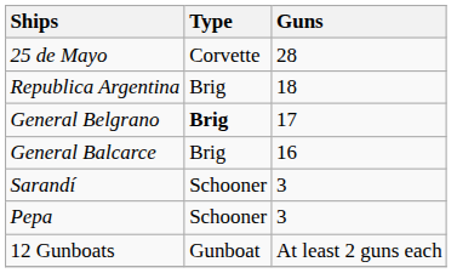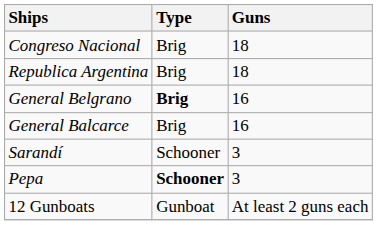- row: 25 de Mayo | Corvette | 28
+ row: Congreso Nacional | Brig | 18
General Belgrano | Guns: 17 -> 16
Pepa | Type: normal -> bold
